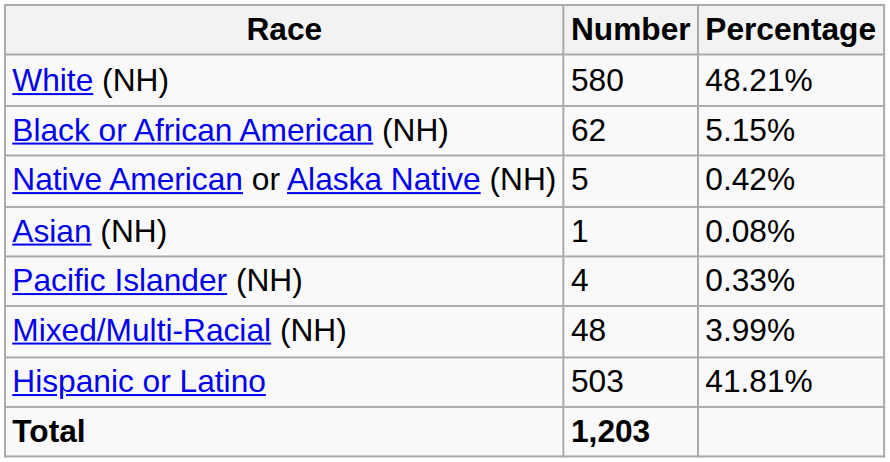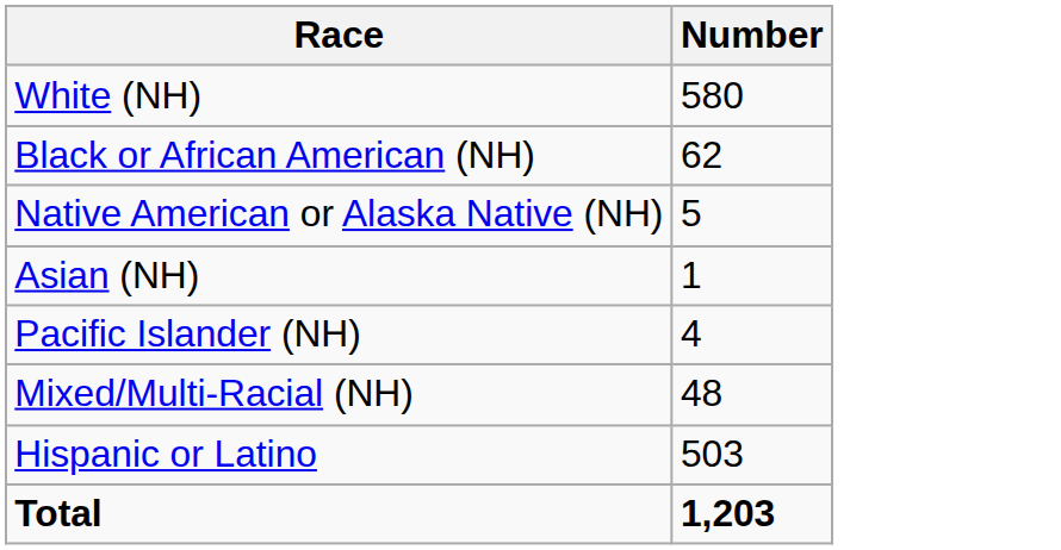- column: Percentage | 48.21% | 5.15% | 0.42% | 0.08% | 0.33% | 3.99% | 41.81%
